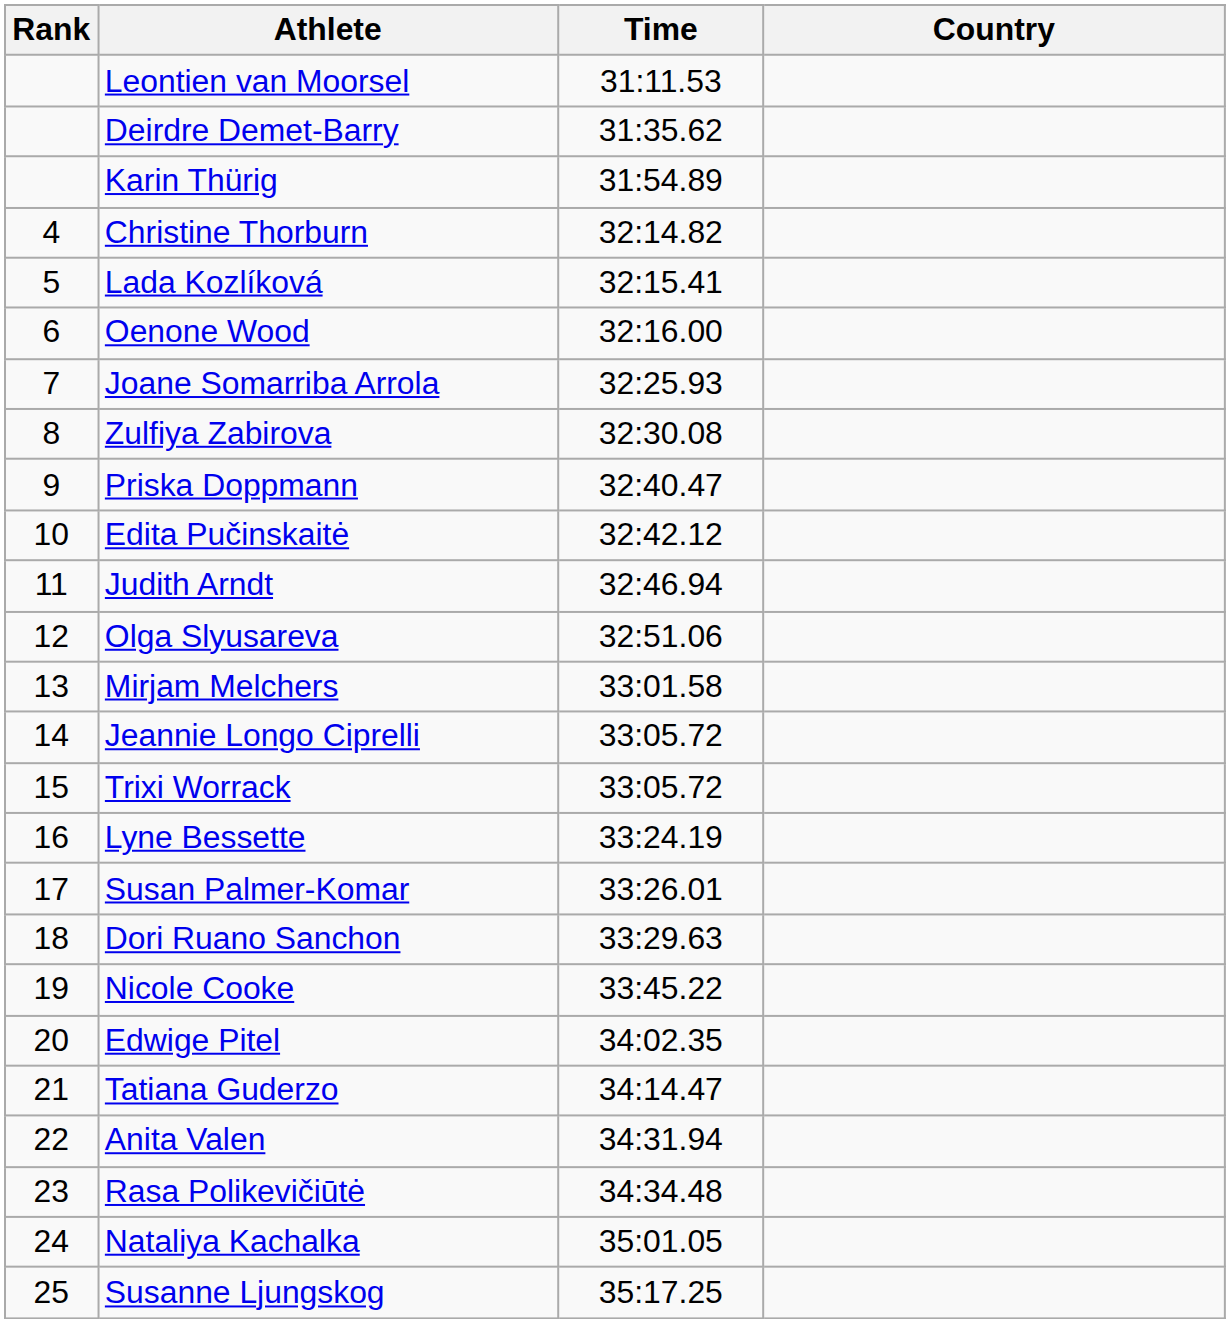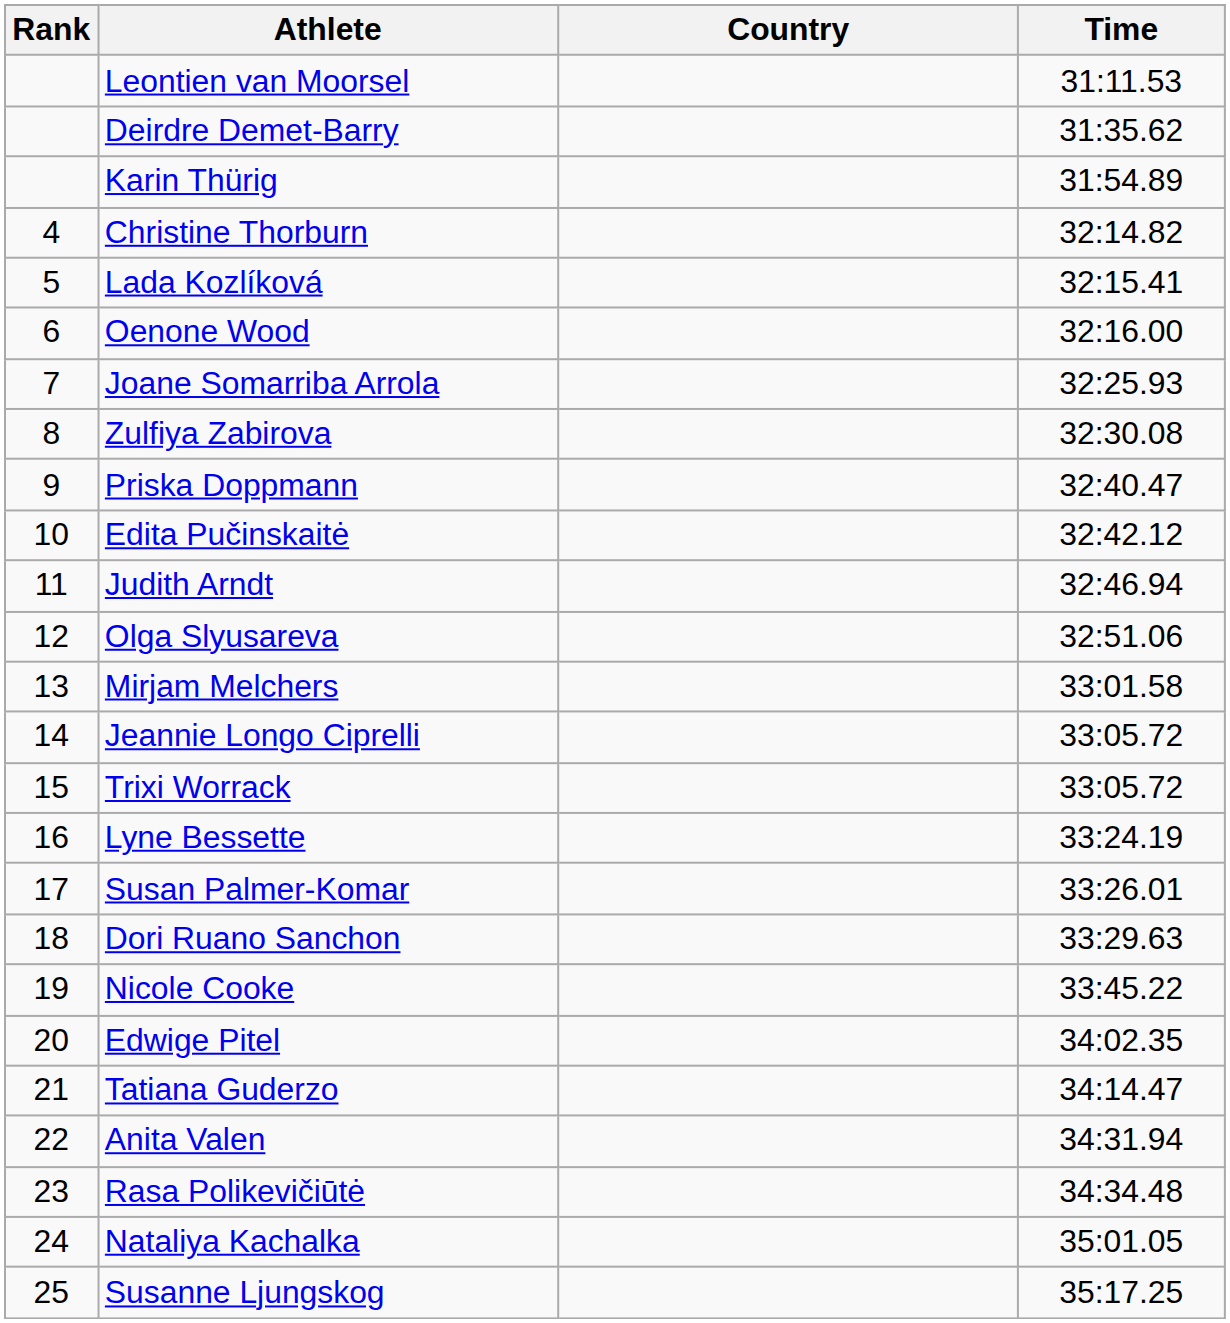columns swapped: Country <-> Time
